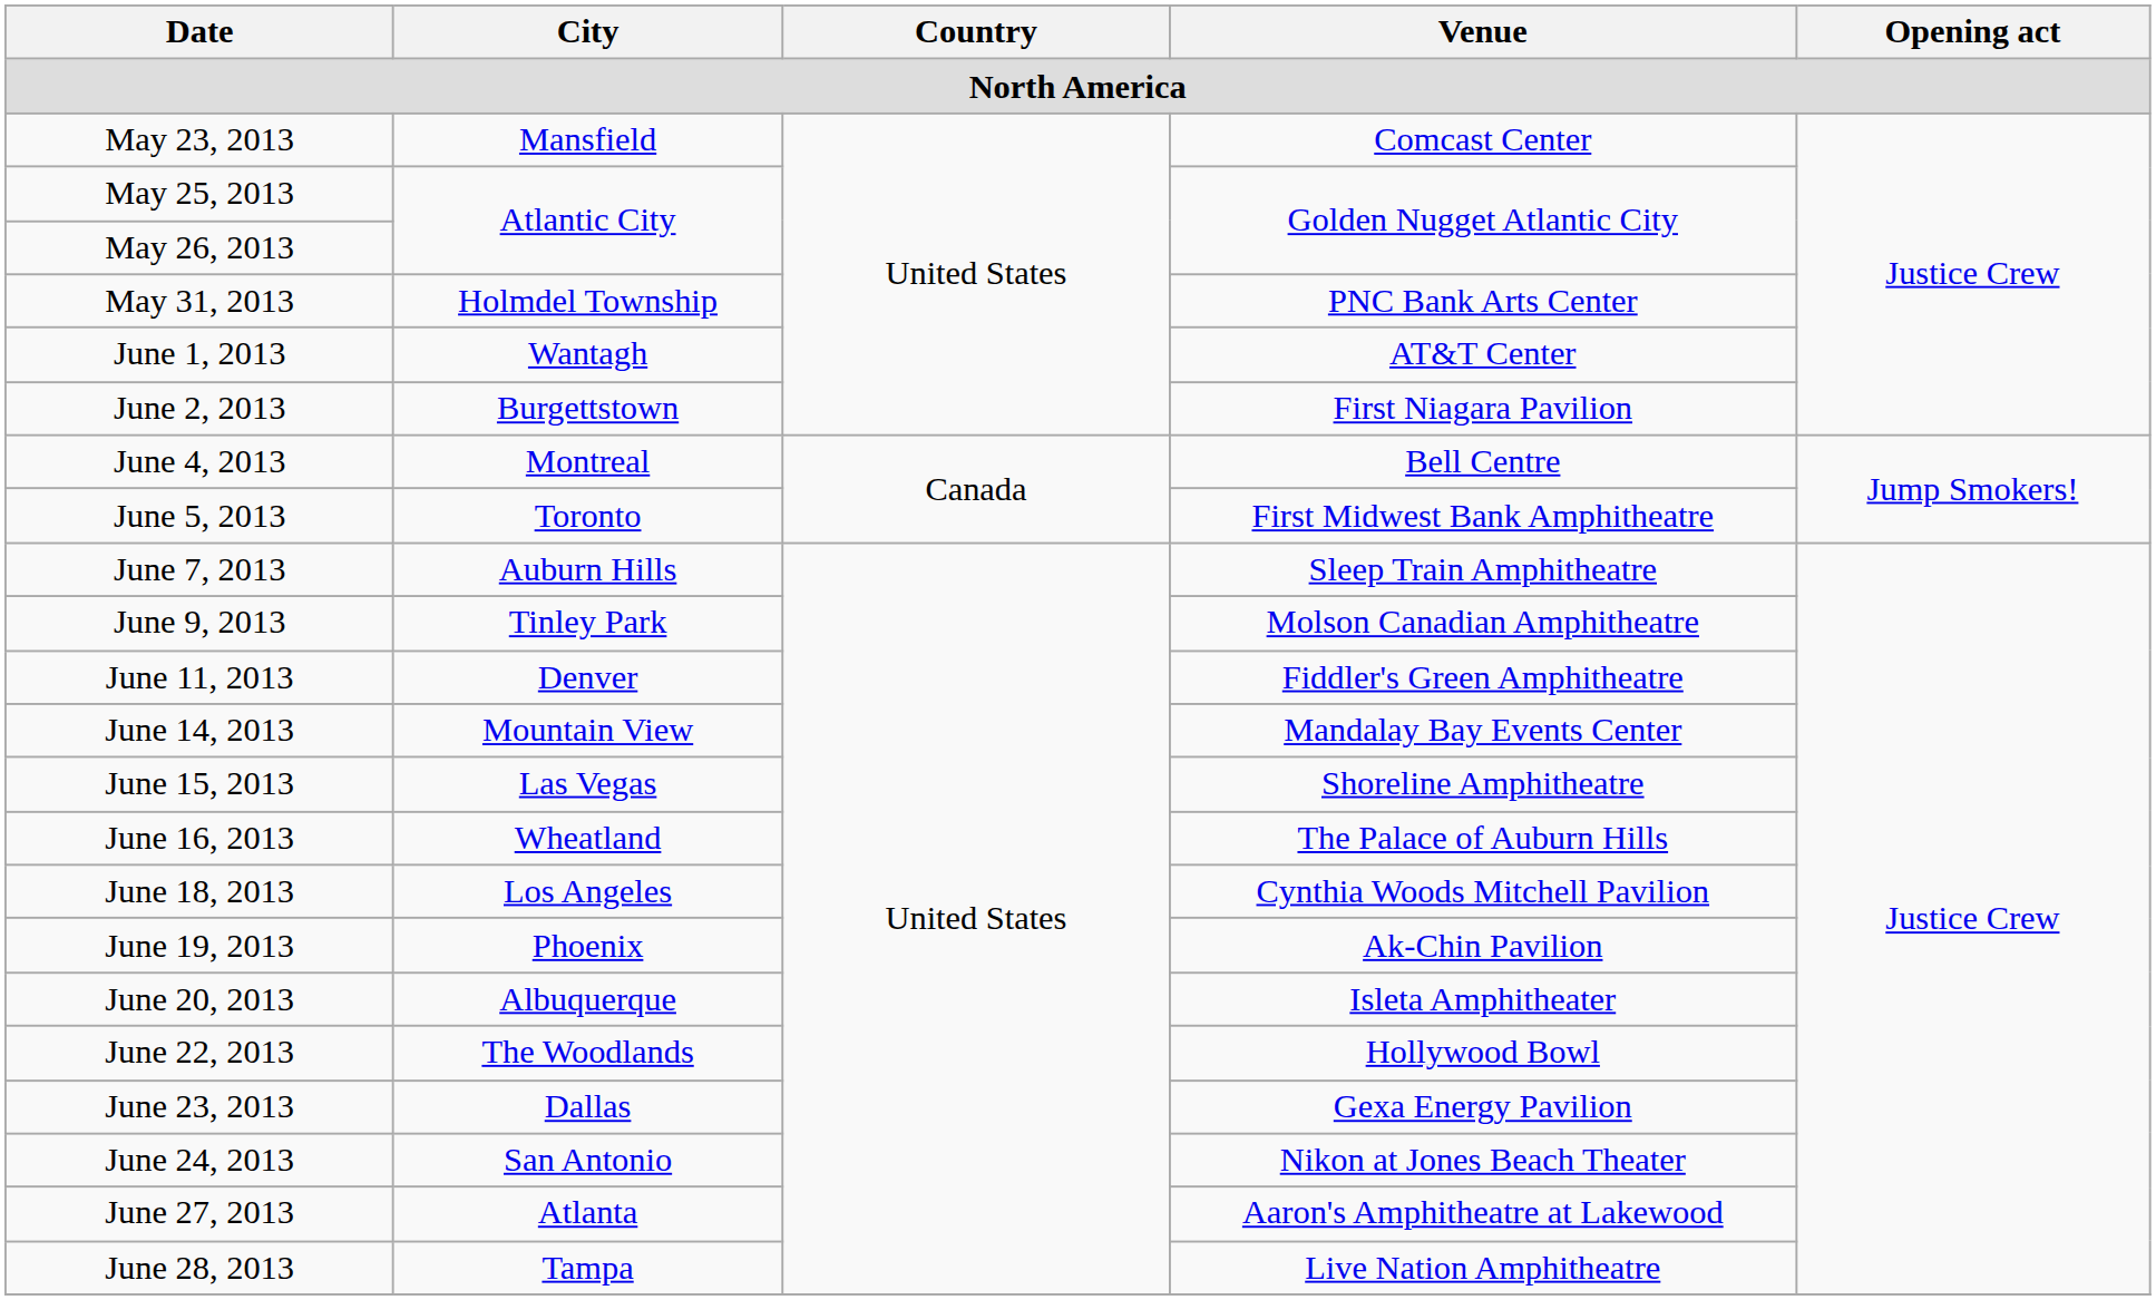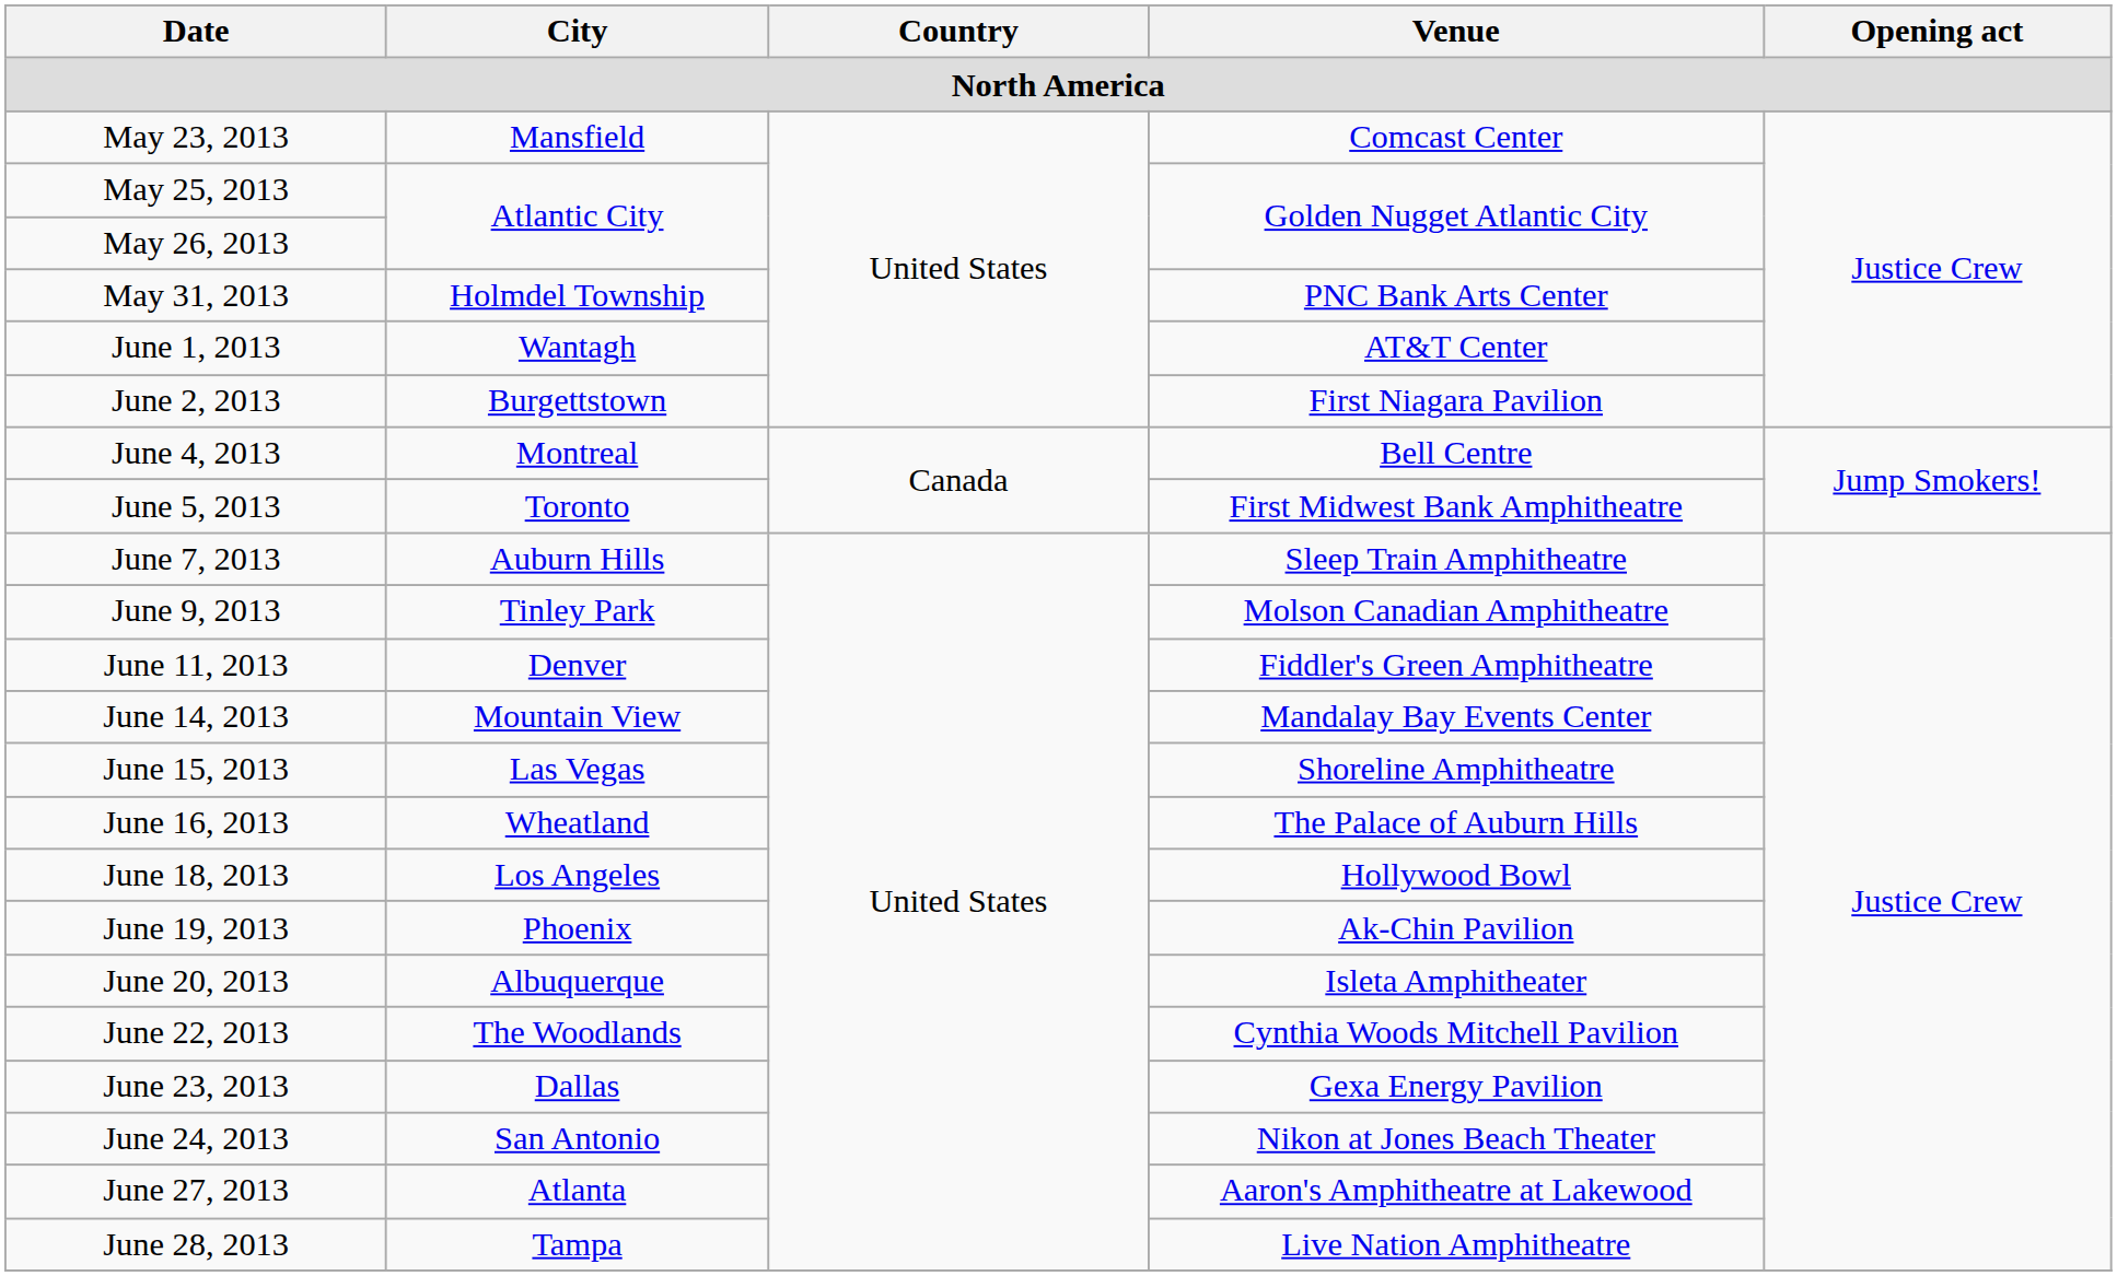June 18, 2013 | Venue: Cynthia Woods Mitchell Pavilion -> Hollywood Bowl
June 22, 2013 | Venue: Hollywood Bowl -> Cynthia Woods Mitchell Pavilion
